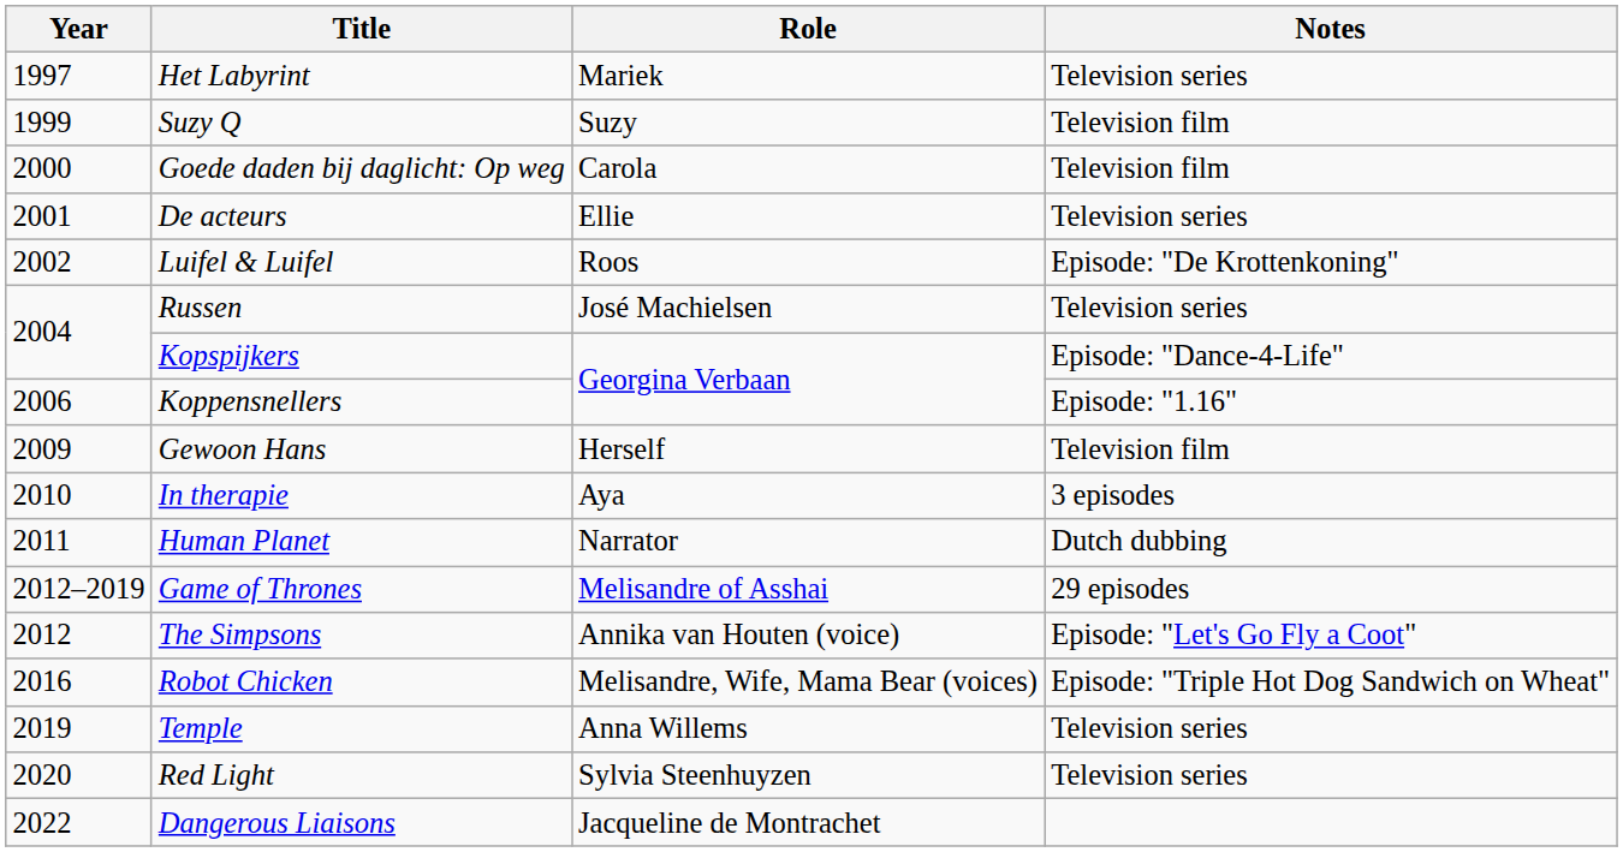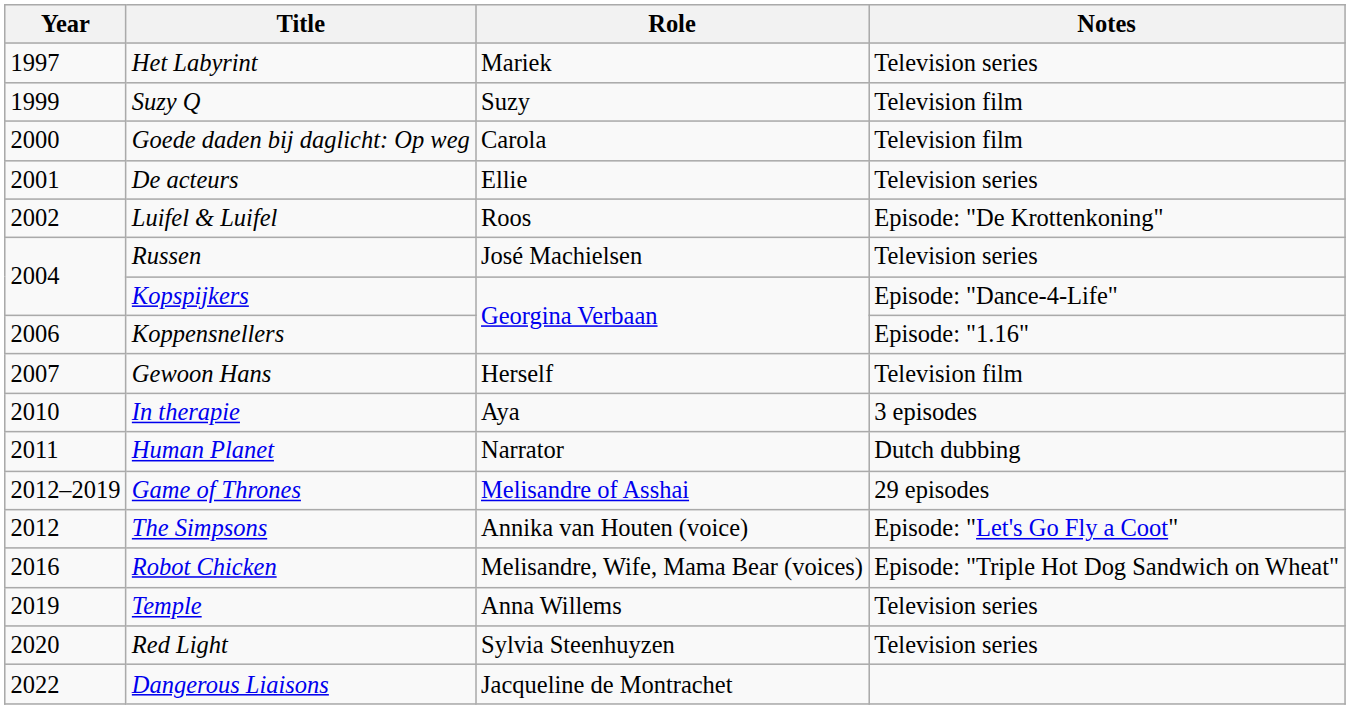Gewoon Hans | Year: 2009 -> 2007
